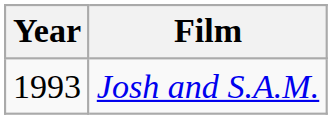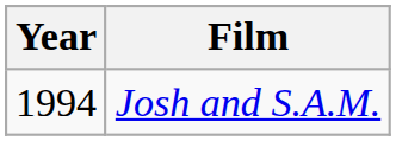Josh and S.A.M. | Year: 1993 -> 1994
